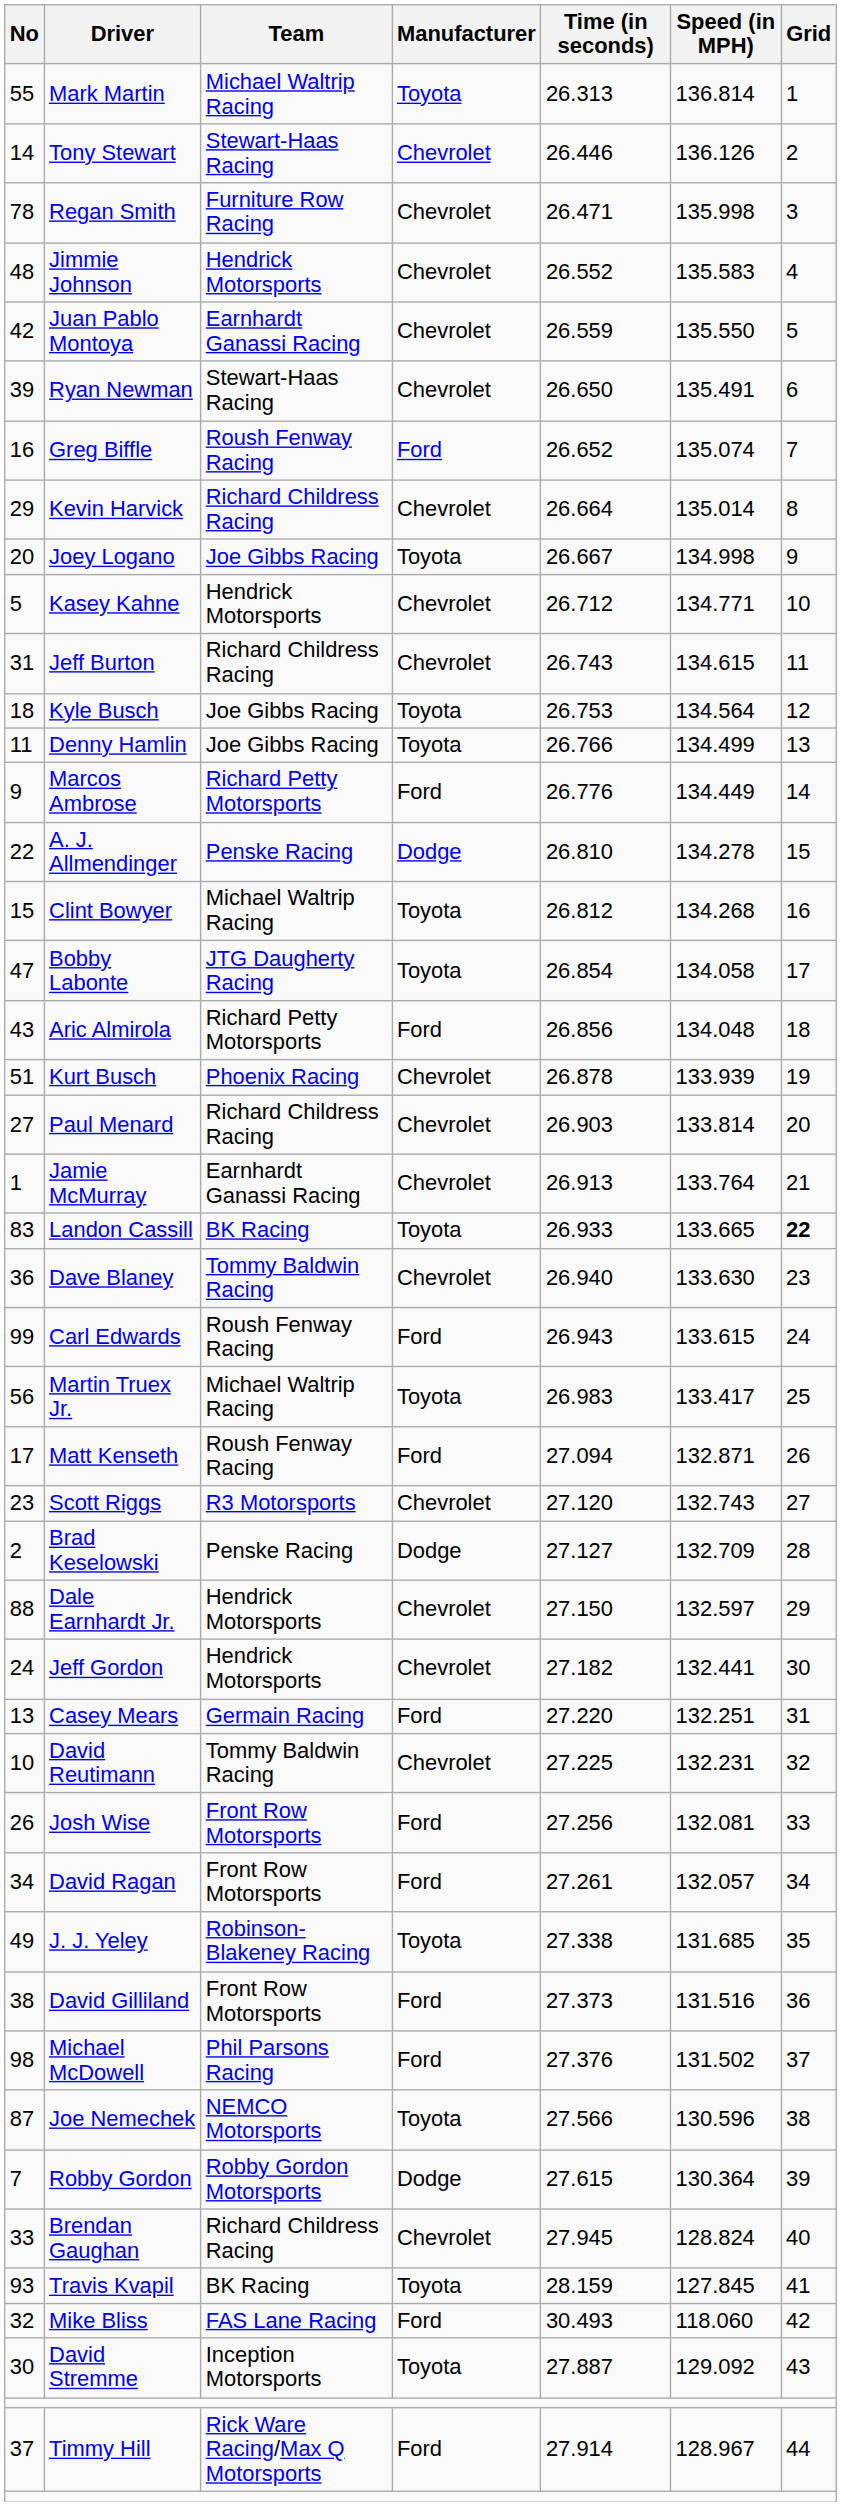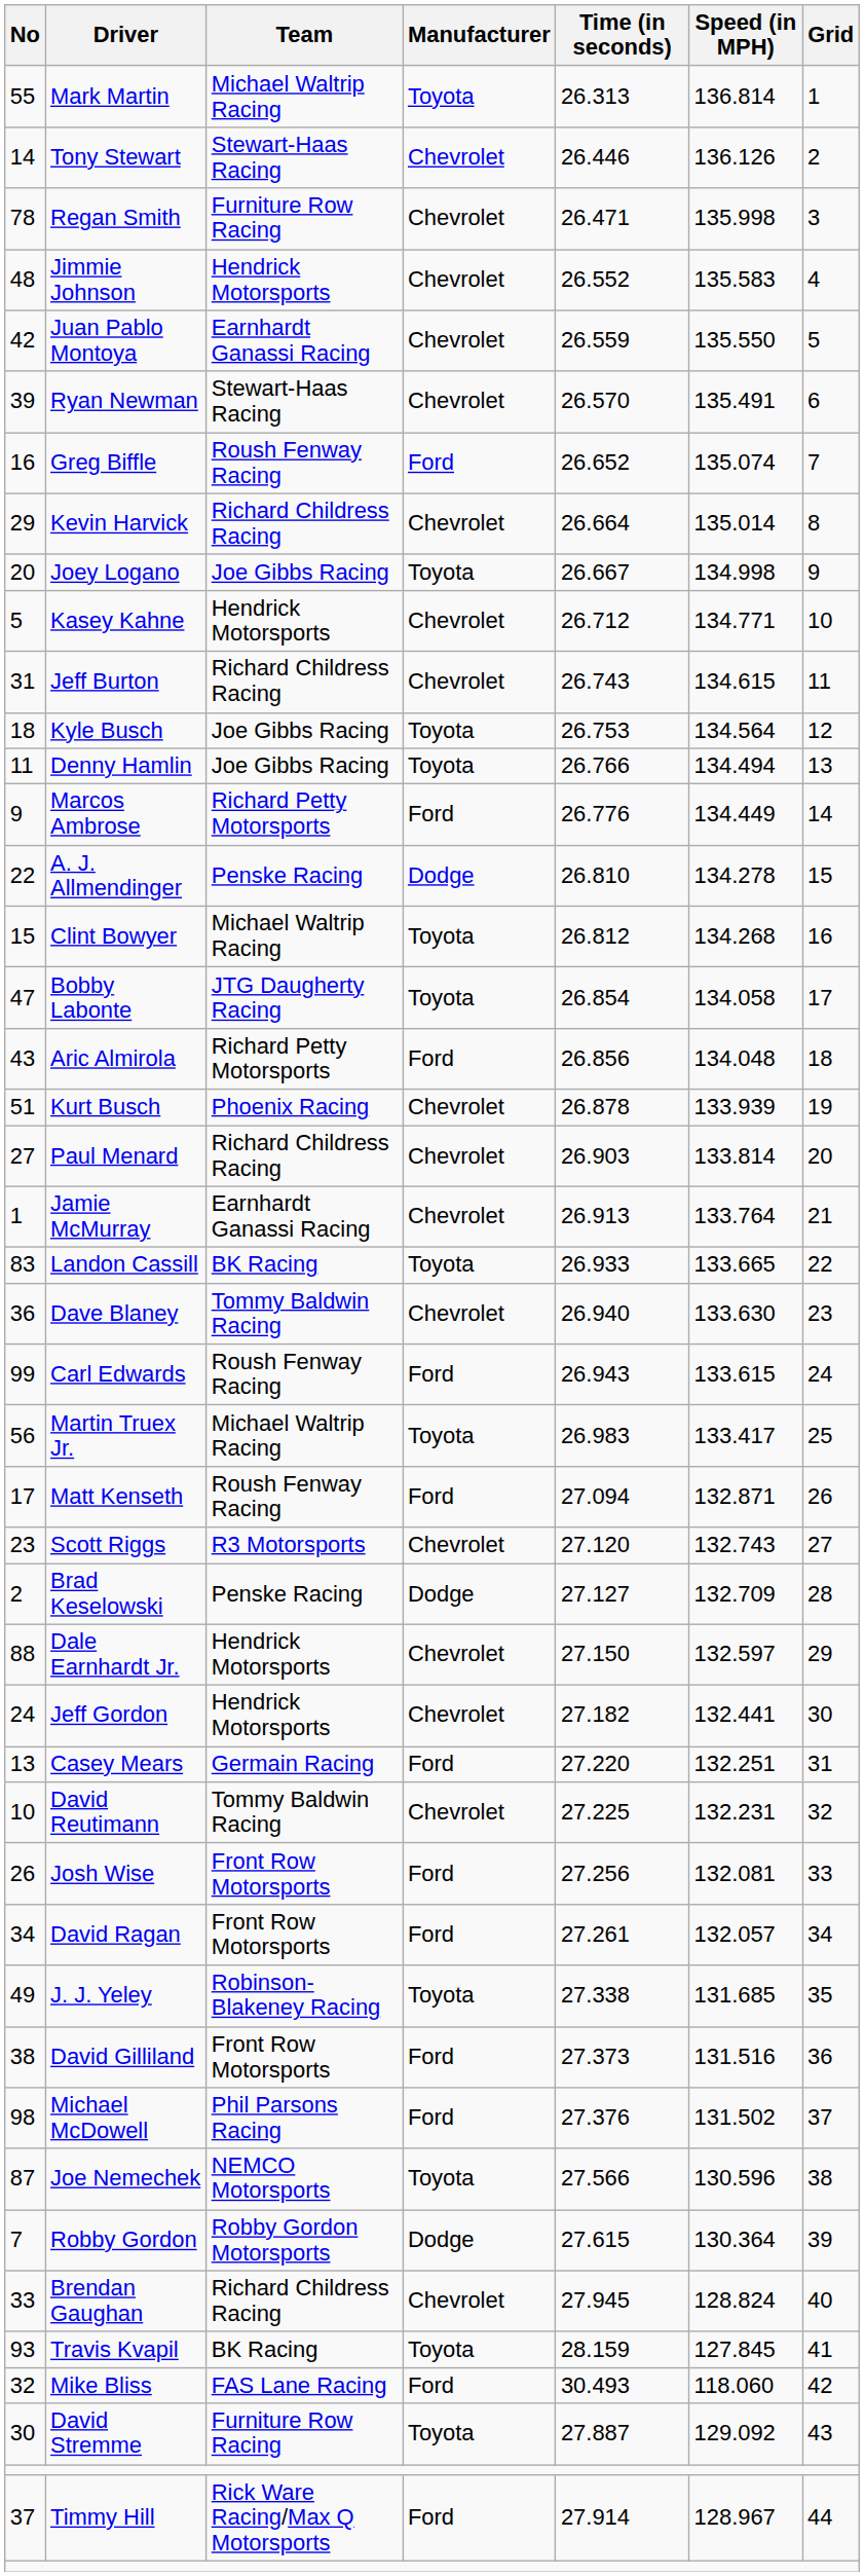Ryan Newman | Time (in seconds): 26.650 -> 26.570
Denny Hamlin | Speed (in MPH): 134.499 -> 134.494
Landon Cassill | Grid: bold -> normal
David Stremme | Team: Inception Motorsports -> Furniture Row Racing
